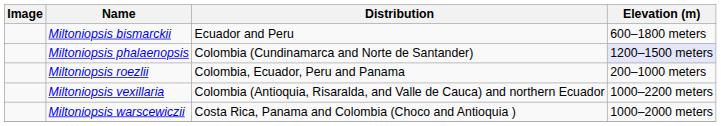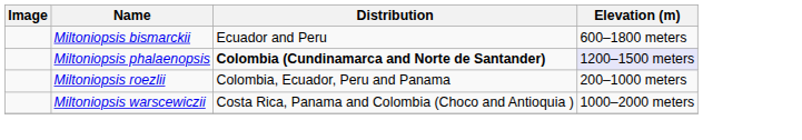Miltoniopsis phalaenopsis | Distribution: normal -> bold
- row: Miltoniopsis vexillaria | Colombia (Antioquia, Risaralda, and Valle de Cauca) and northern Ecuador | 1000–2200 meters
